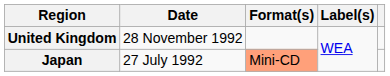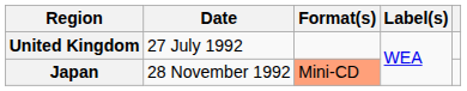United Kingdom | Date: 28 November 1992 -> 27 July 1992
Japan | Date: 27 July 1992 -> 28 November 1992
